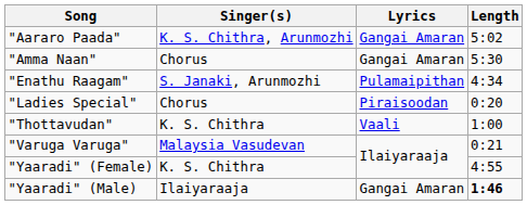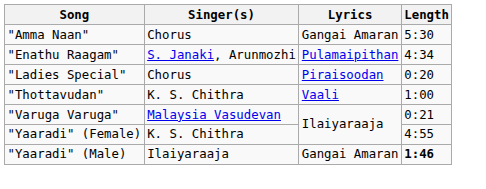- row: "Aararo Paada" | K. S. Chithra, Arunmozhi | Gangai Amaran | 5:02
